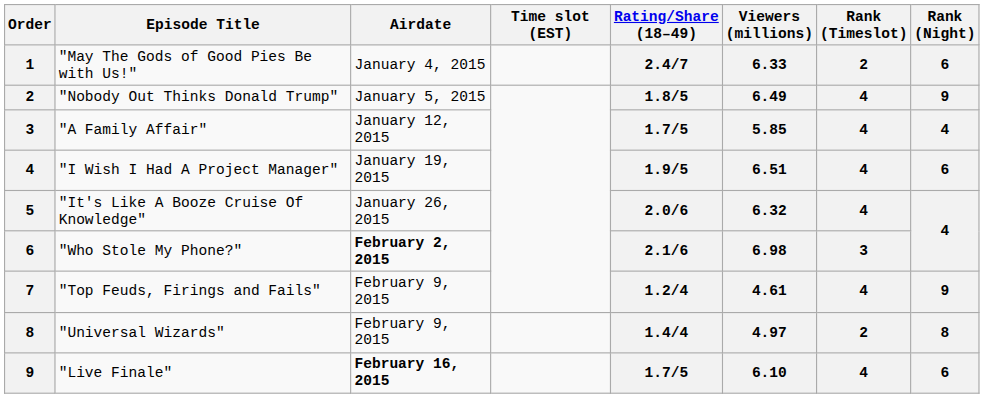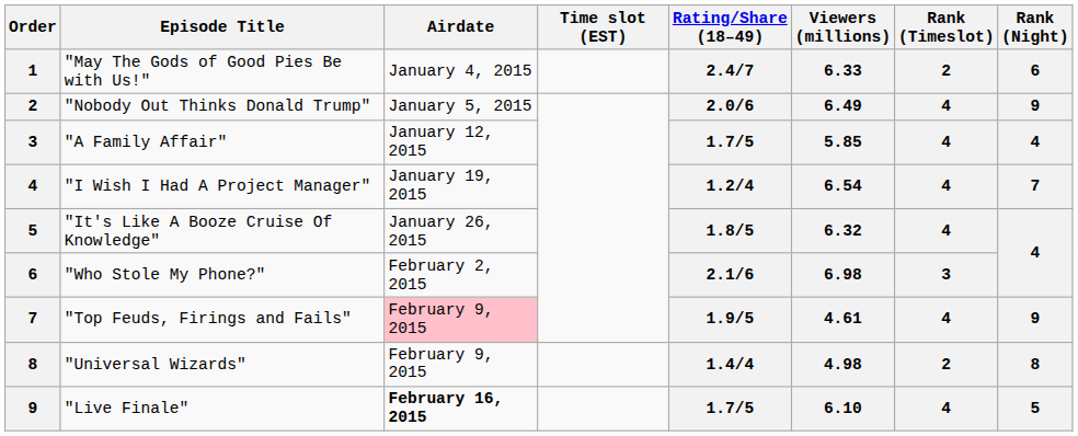"Nobody Out Thinks Donald Trump" | Rating/Share (18–49): 1.8/5 -> 2.0/6
"I Wish I Had A Project Manager" | Rating/Share (18–49): 1.9/5 -> 1.2/4
"I Wish I Had A Project Manager" | Viewers (millions): 6.51 -> 6.54
"I Wish I Had A Project Manager" | Rank (Night): 6 -> 7
"It's Like A Booze Cruise Of Knowledge" | Rating/Share (18–49): 2.0/6 -> 1.8/5
"Who Stole My Phone?" | Airdate: bold -> normal
"Top Feuds, Firings and Fails" | Airdate: no background -> pink background
"Top Feuds, Firings and Fails" | Rating/Share (18–49): 1.2/4 -> 1.9/5
"Universal Wizards" | Viewers (millions): 4.97 -> 4.98
"Live Finale" | Rank (Night): 6 -> 5
